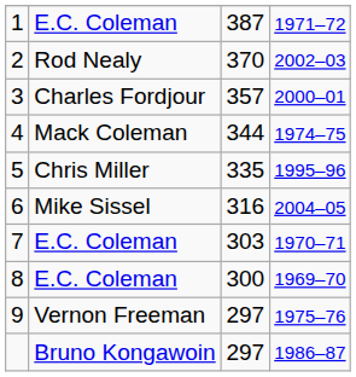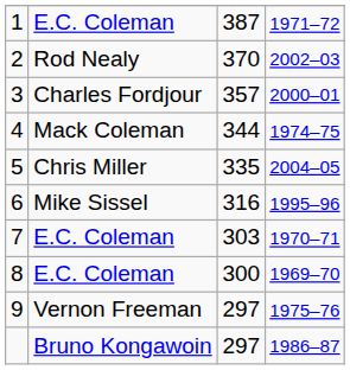5 | column 4: 1995–96 -> 2004–05
6 | column 4: 2004–05 -> 1995–96
